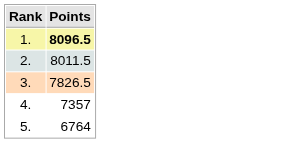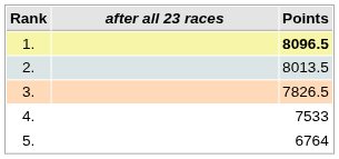+ column: after all 23 races
2. | Points: 8011.5 -> 8013.5
4. | Points: 7357 -> 7533
